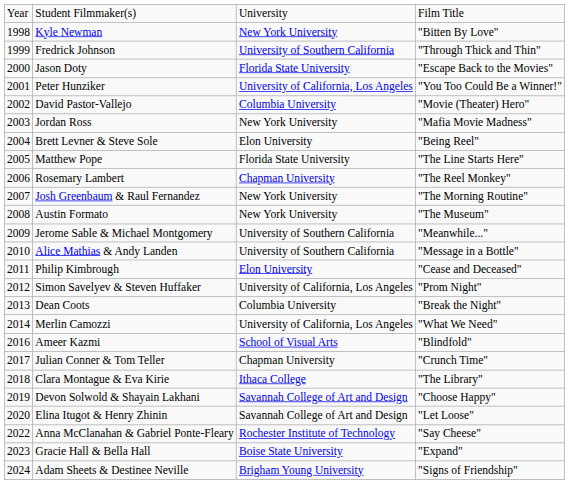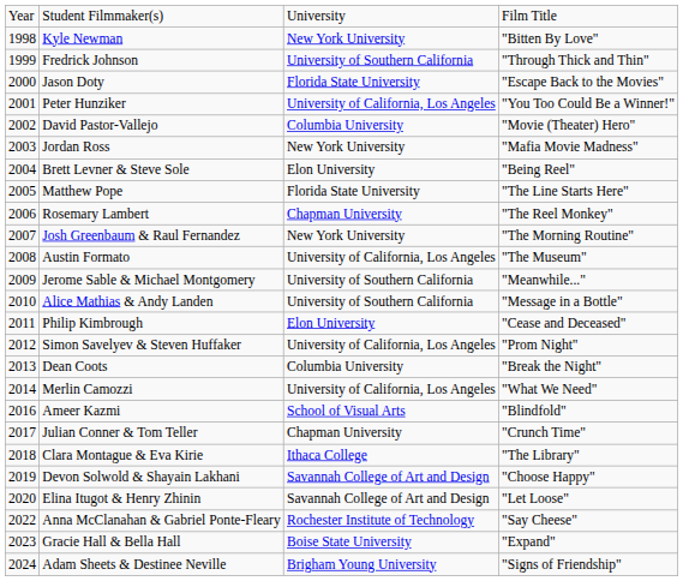Austin Formato | column 3: New York University -> University of California, Los Angeles
